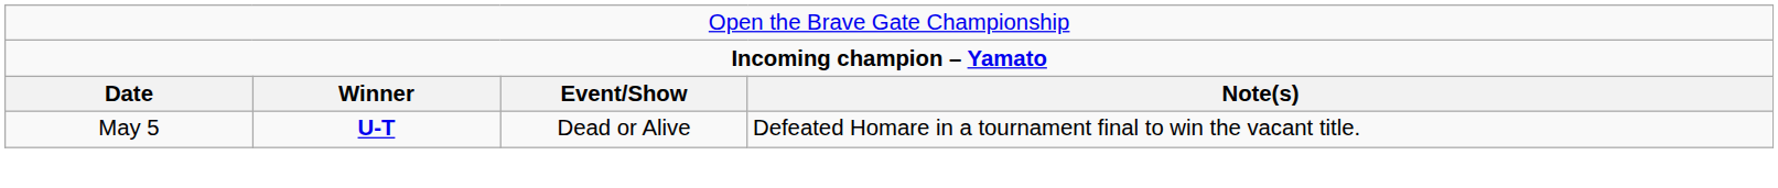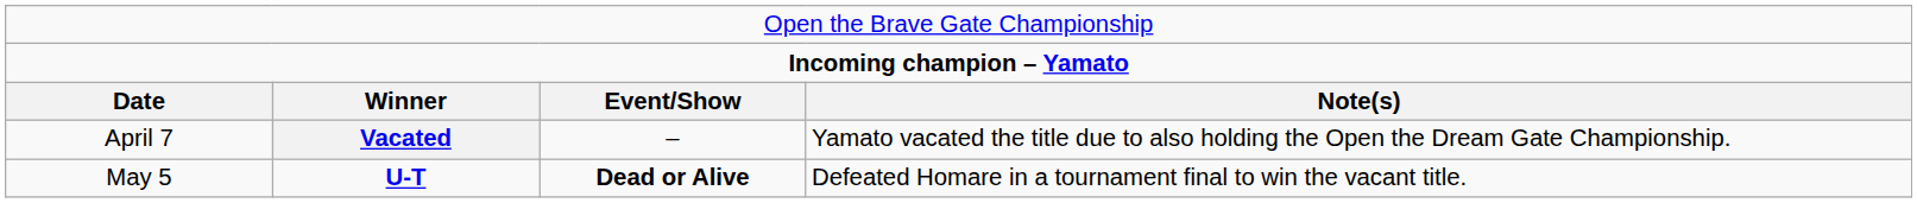+ row: April 7 | Vacated | – | Yamato vacated the title due to also holding the Open the Dream Gate Championship.
May 5 | column 3: normal -> bold
